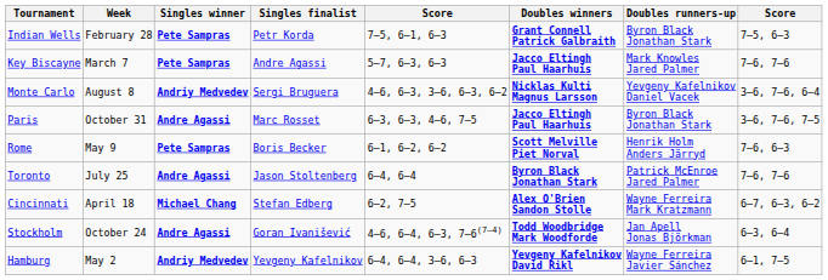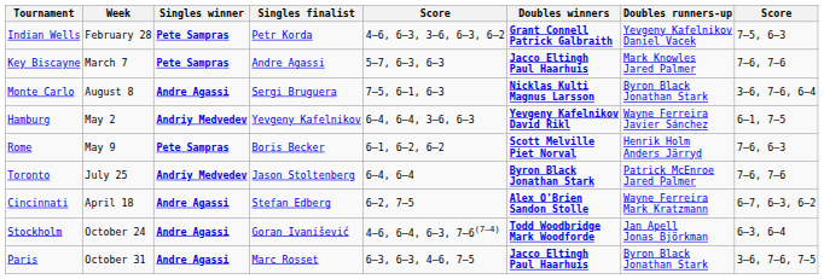Indian Wells | column 5: 7–5, 6–1, 6–3 -> 4–6, 6–3, 3–6, 6–3, 6–2
Indian Wells | Doubles runners-up: Byron Black Jonathan Stark -> Yevgeny Kafelnikov Daniel Vacek
Monte Carlo | Singles winner: Andriy Medvedev -> Andre Agassi
Monte Carlo | column 5: 4–6, 6–3, 3–6, 6–3, 6–2 -> 7–5, 6–1, 6–3
Monte Carlo | Doubles runners-up: Yevgeny Kafelnikov Daniel Vacek -> Byron Black Jonathan Stark
rows swapped: Hamburg <-> Paris
Toronto | Singles winner: Andre Agassi -> Andriy Medvedev
Cincinnati | Singles winner: Michael Chang -> Andre Agassi
